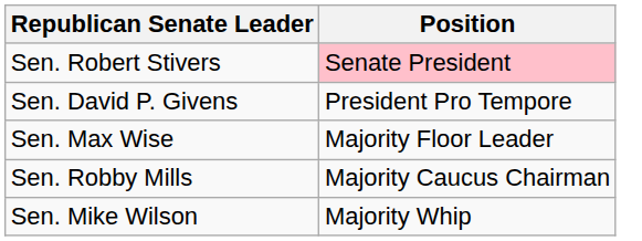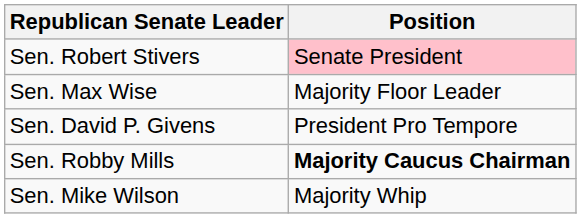rows swapped: Sen. David P. Givens <-> Sen. Max Wise
Sen. Robby Mills | Position: normal -> bold
